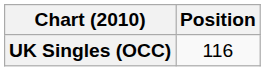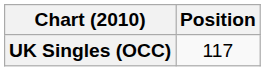UK Singles (OCC) | Position: 116 -> 117
